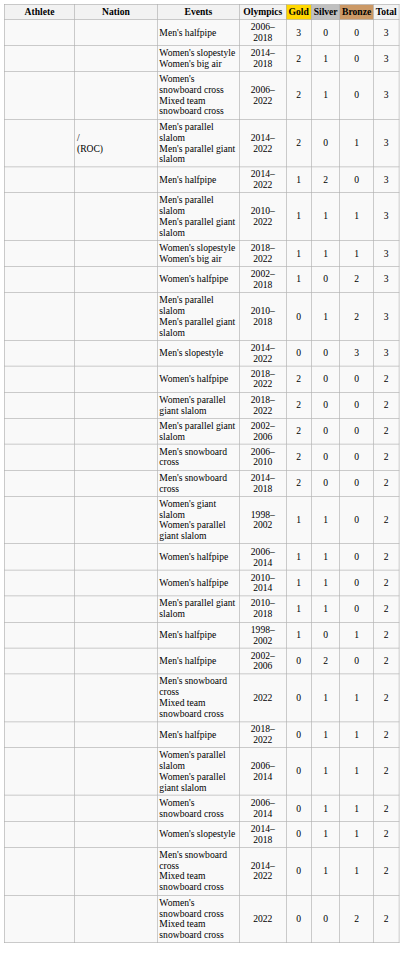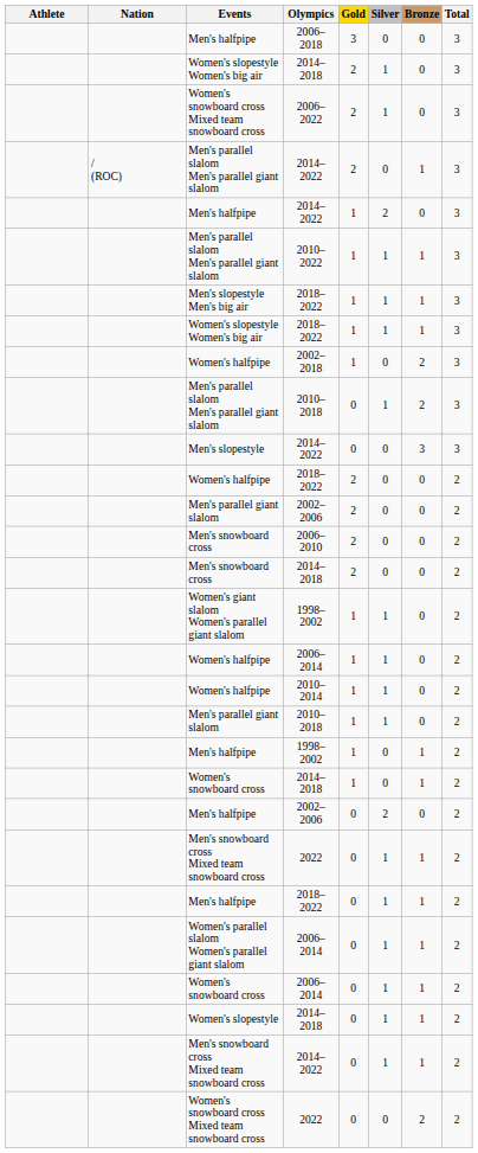+ row: Men's slopestyle Men's big air | 2018–2022 | 1 | 1 | 1 | 3
- row: Women's parallel giant slalom | 2018–2022 | 2 | 0 | 0 | 2
+ row: Women's snowboard cross | 2014–2018 | 1 | 0 | 1 | 2
